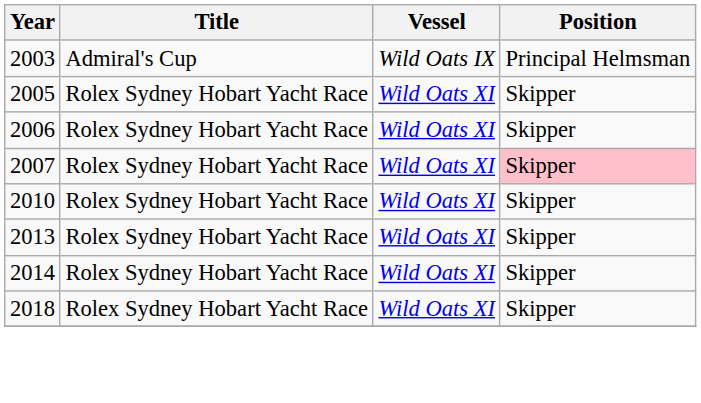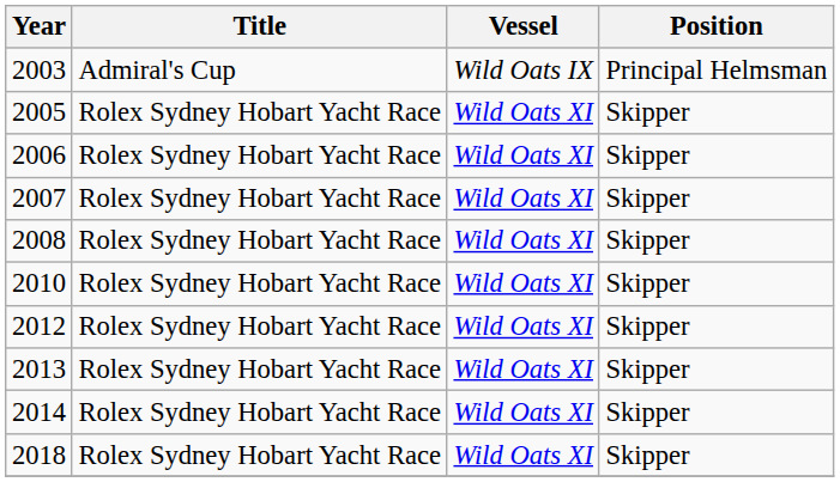2007 | Position: pink background -> no background
+ row: 2008 | Rolex Sydney Hobart Yacht Race | Wild Oats XI | Skipper
+ row: 2012 | Rolex Sydney Hobart Yacht Race | Wild Oats XI | Skipper
